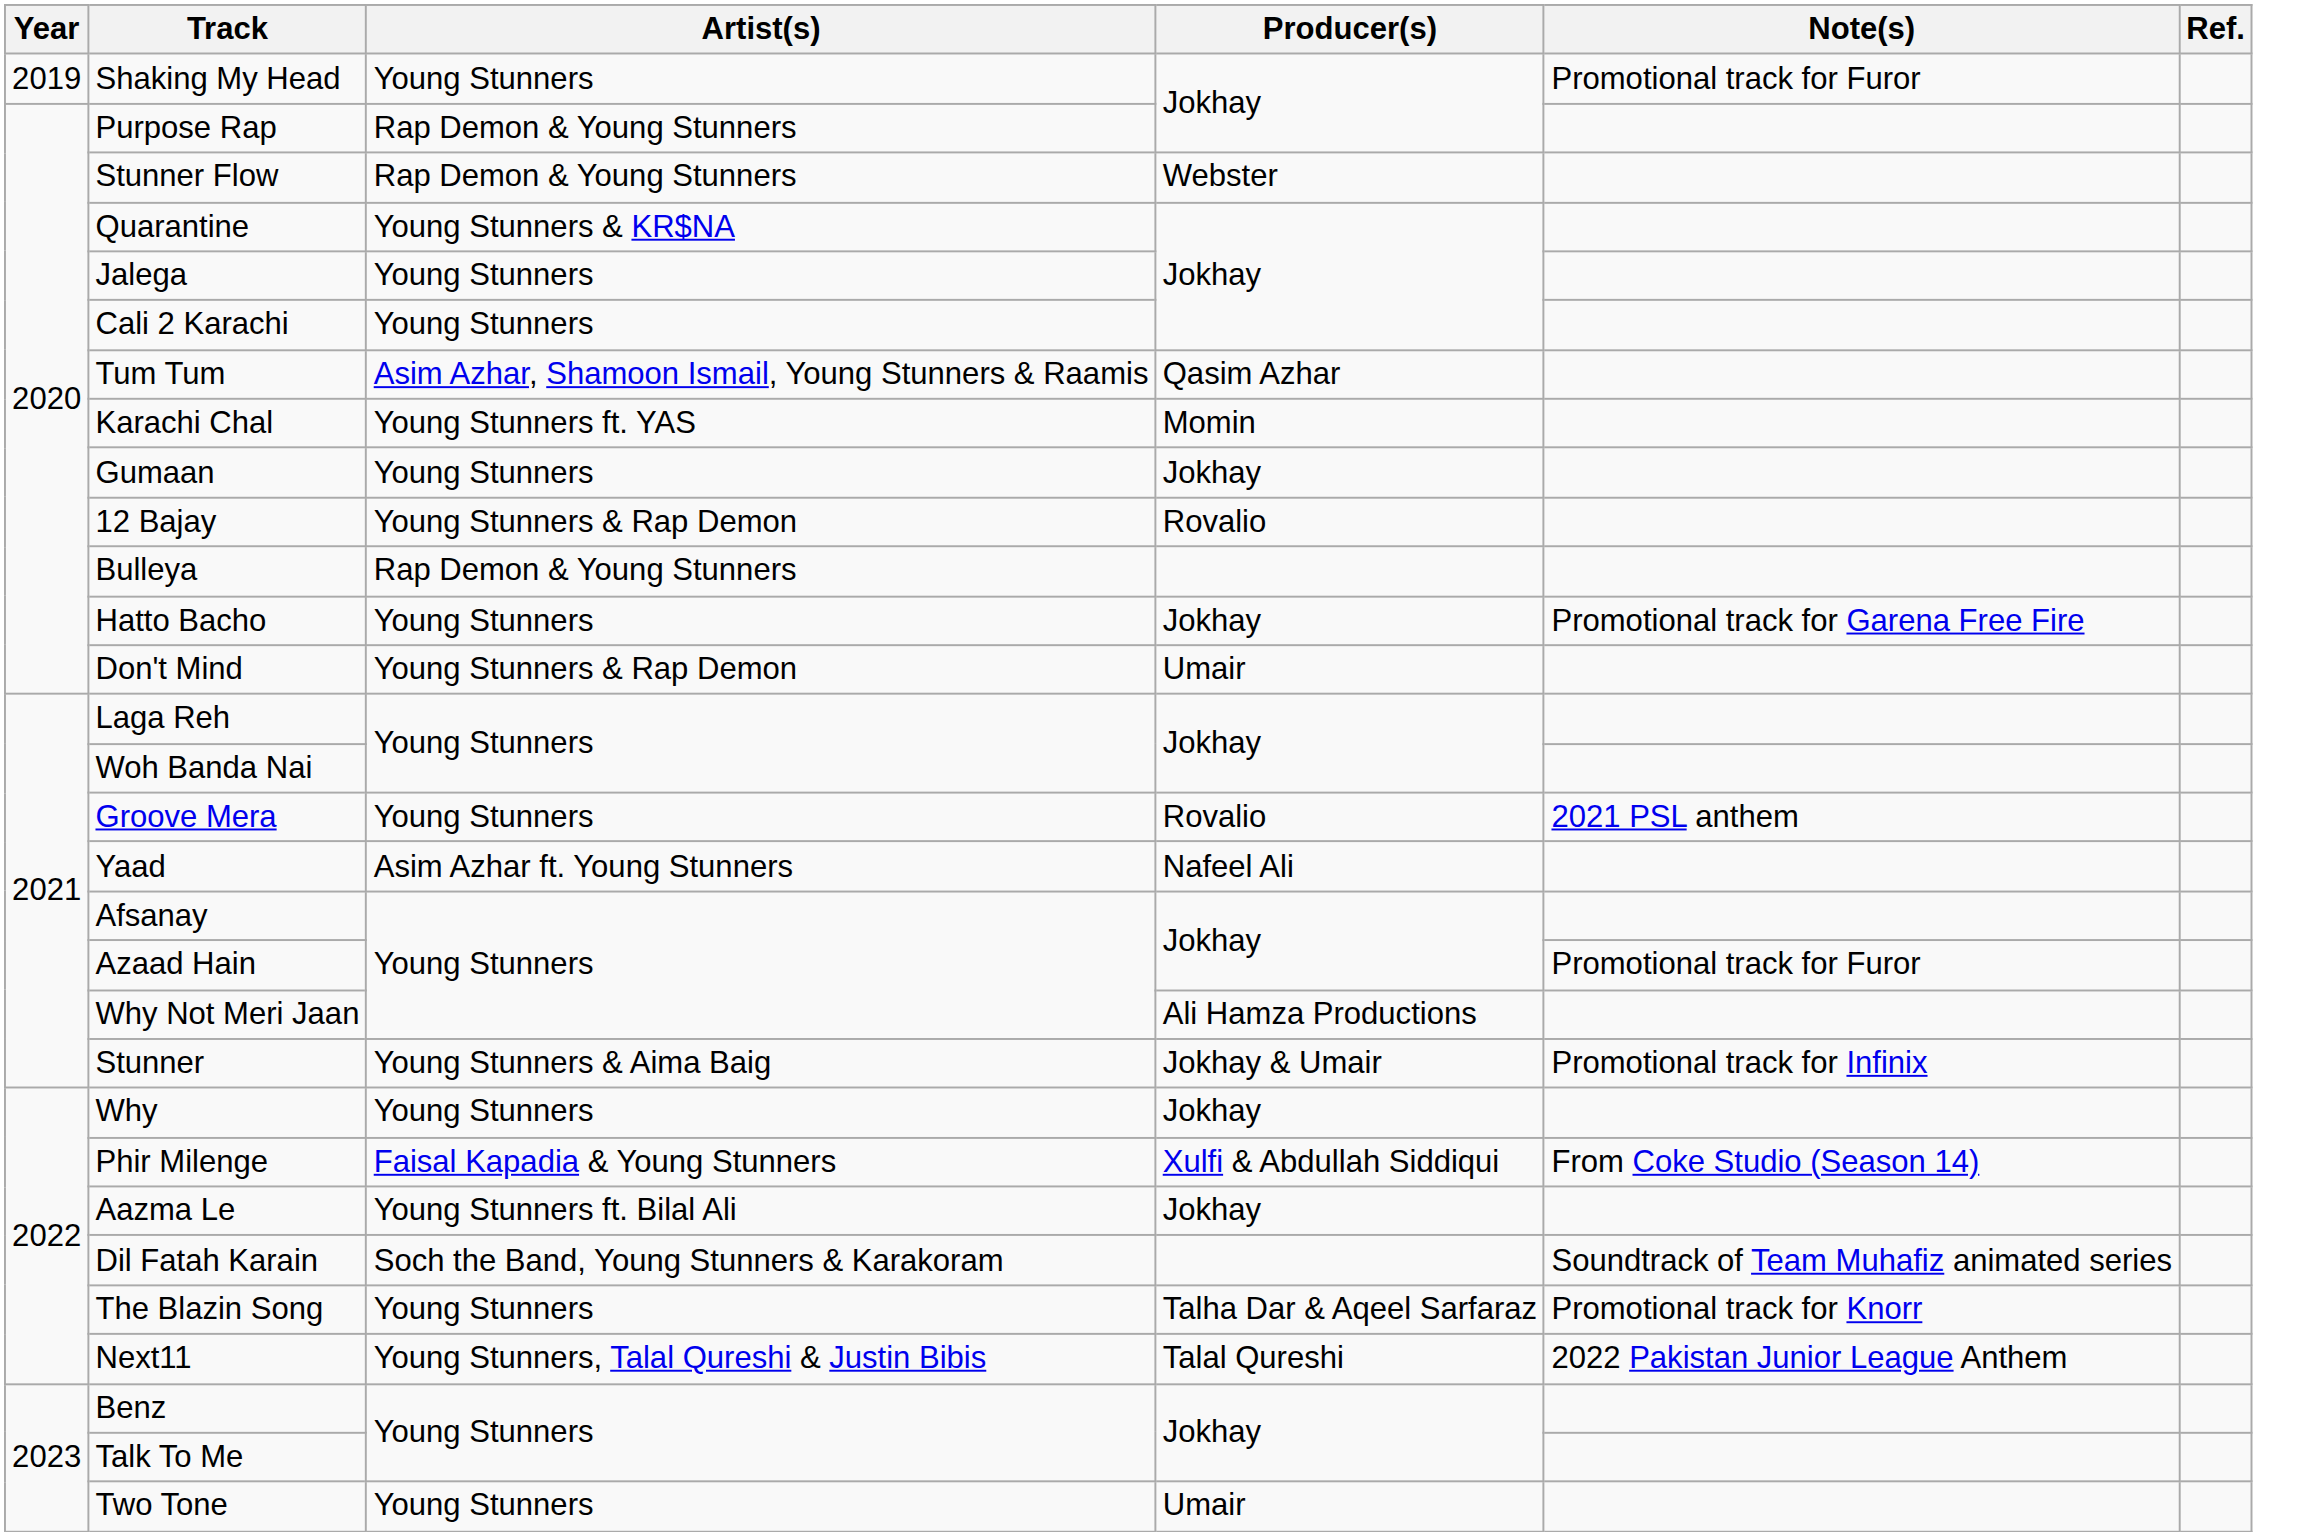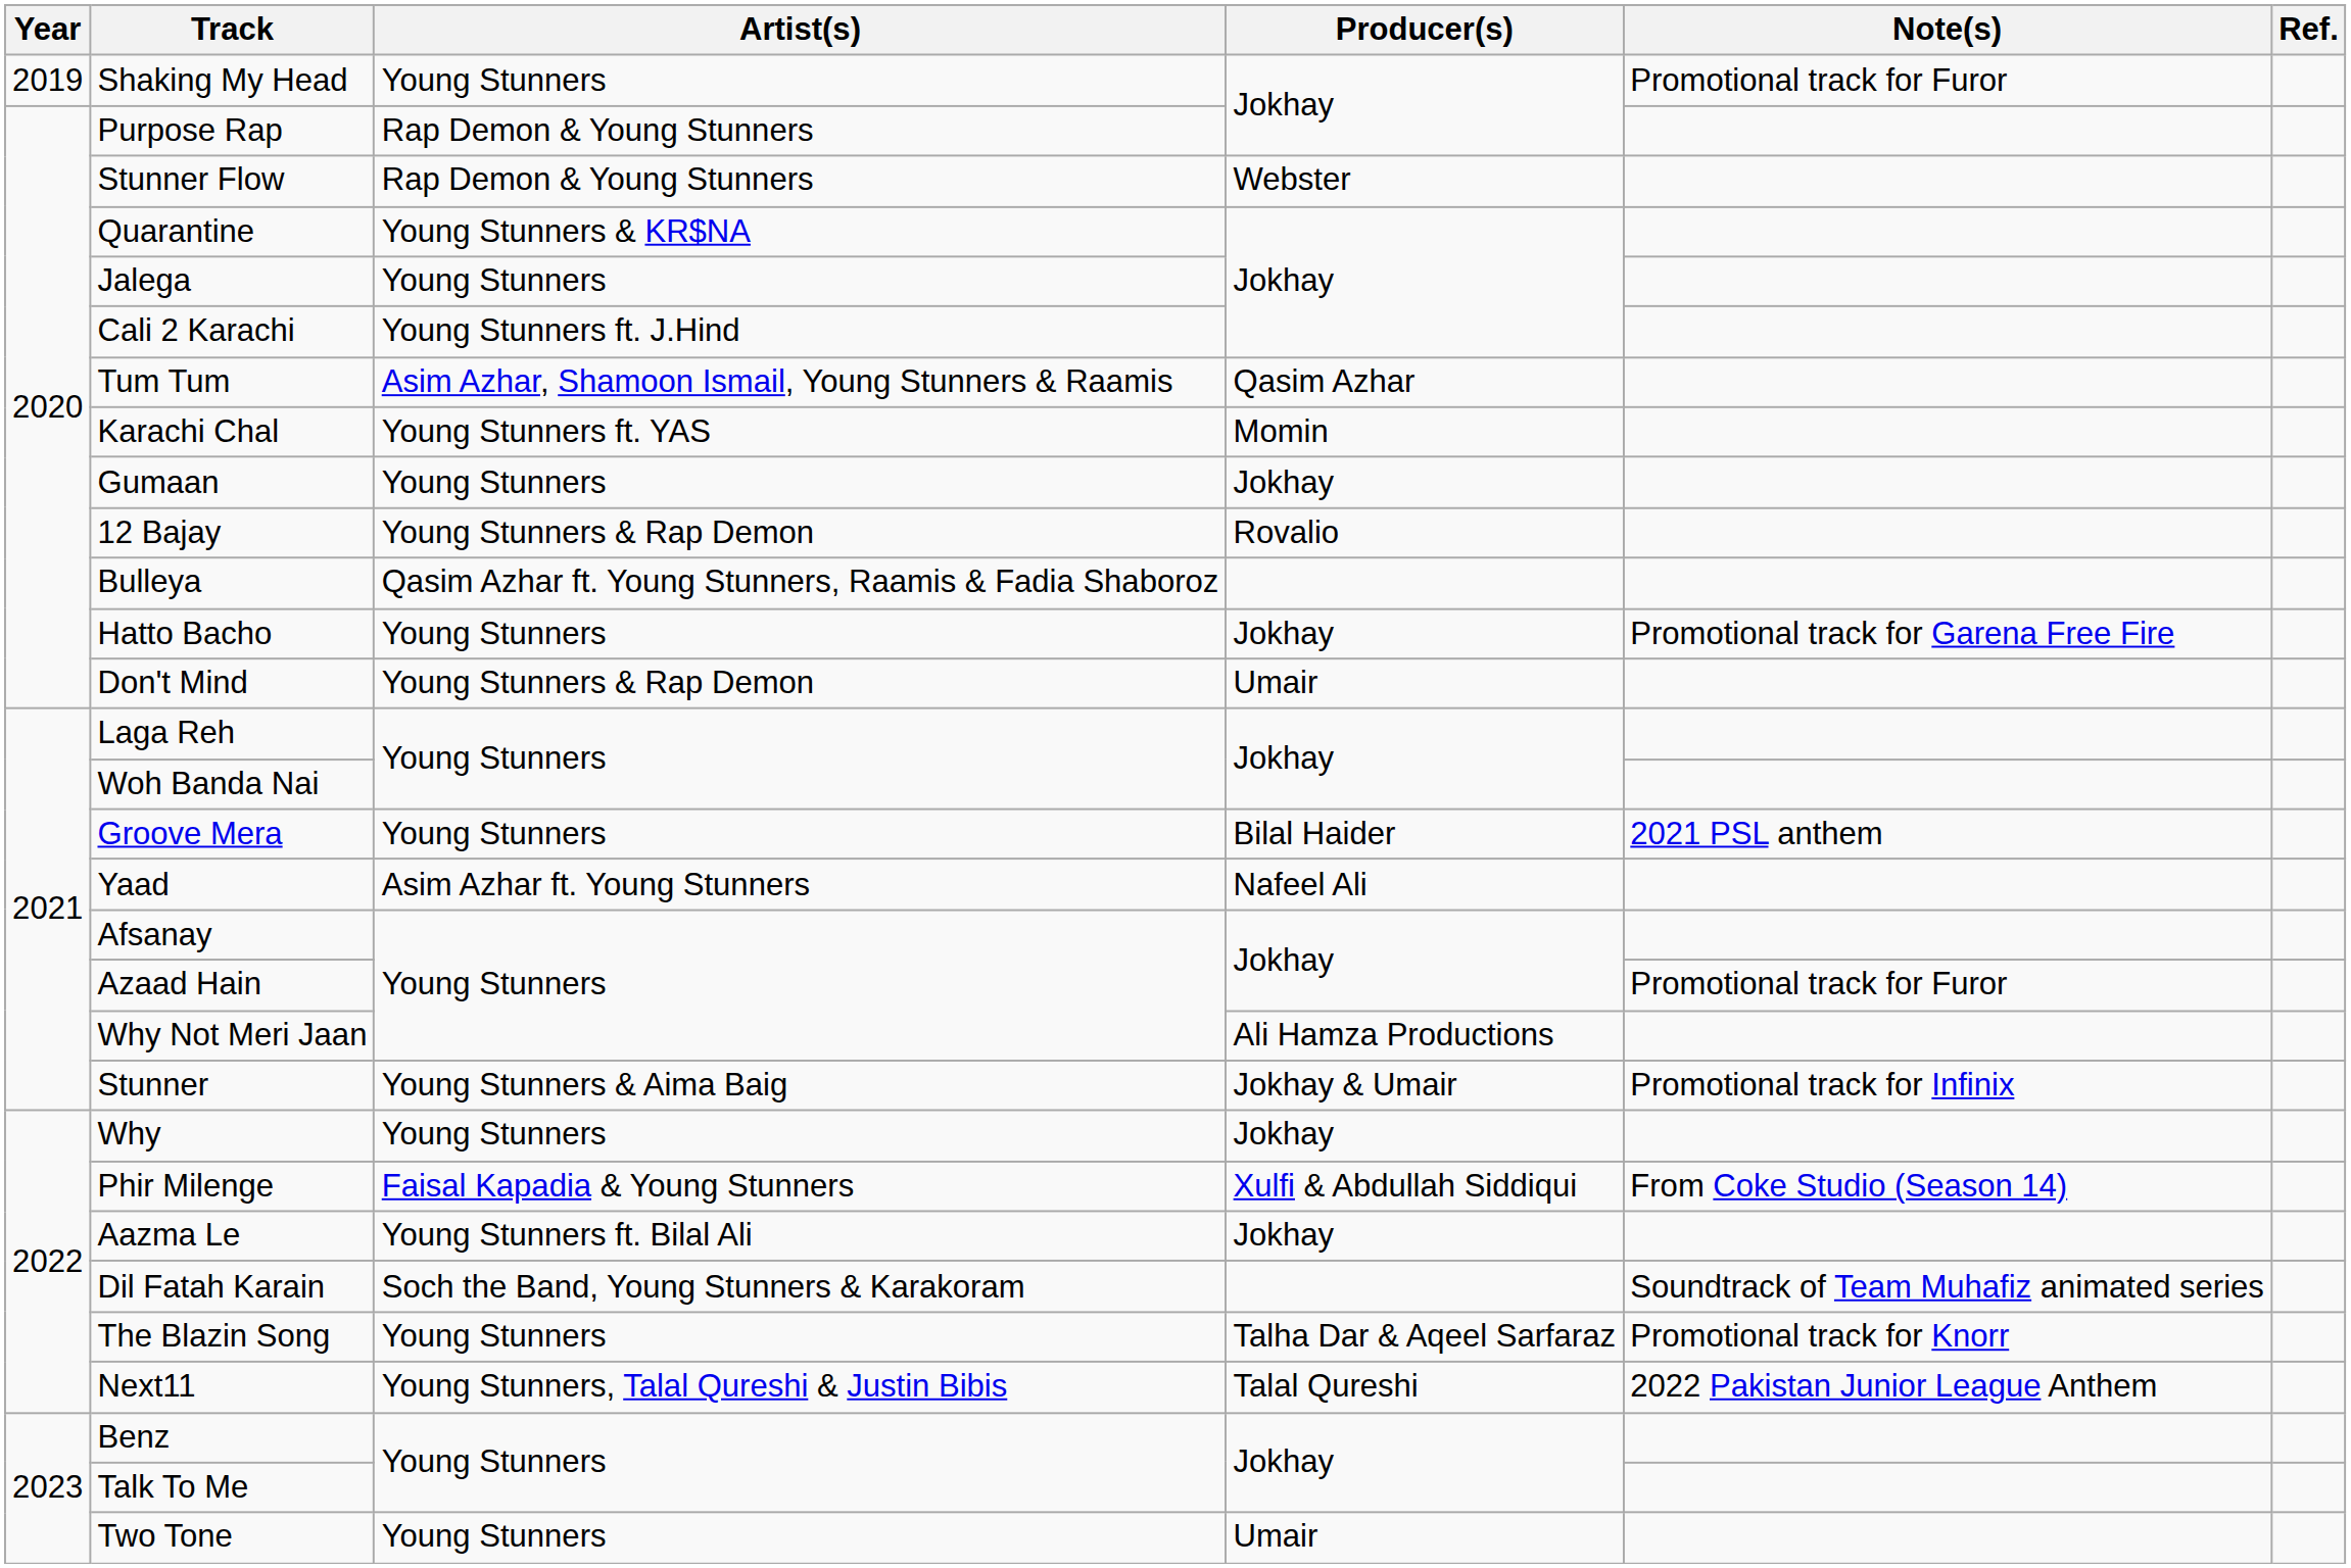Cali 2 Karachi | Artist(s): Young Stunners -> Young Stunners ft. J.Hind
Bulleya | Artist(s): Rap Demon & Young Stunners -> Qasim Azhar ft. Young Stunners, Raamis & Fadia Shaboroz
Groove Mera | Producer(s): Rovalio -> Bilal Haider
